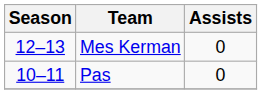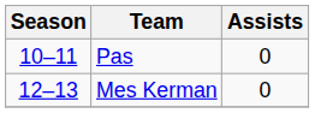rows swapped: Pas <-> Mes Kerman
